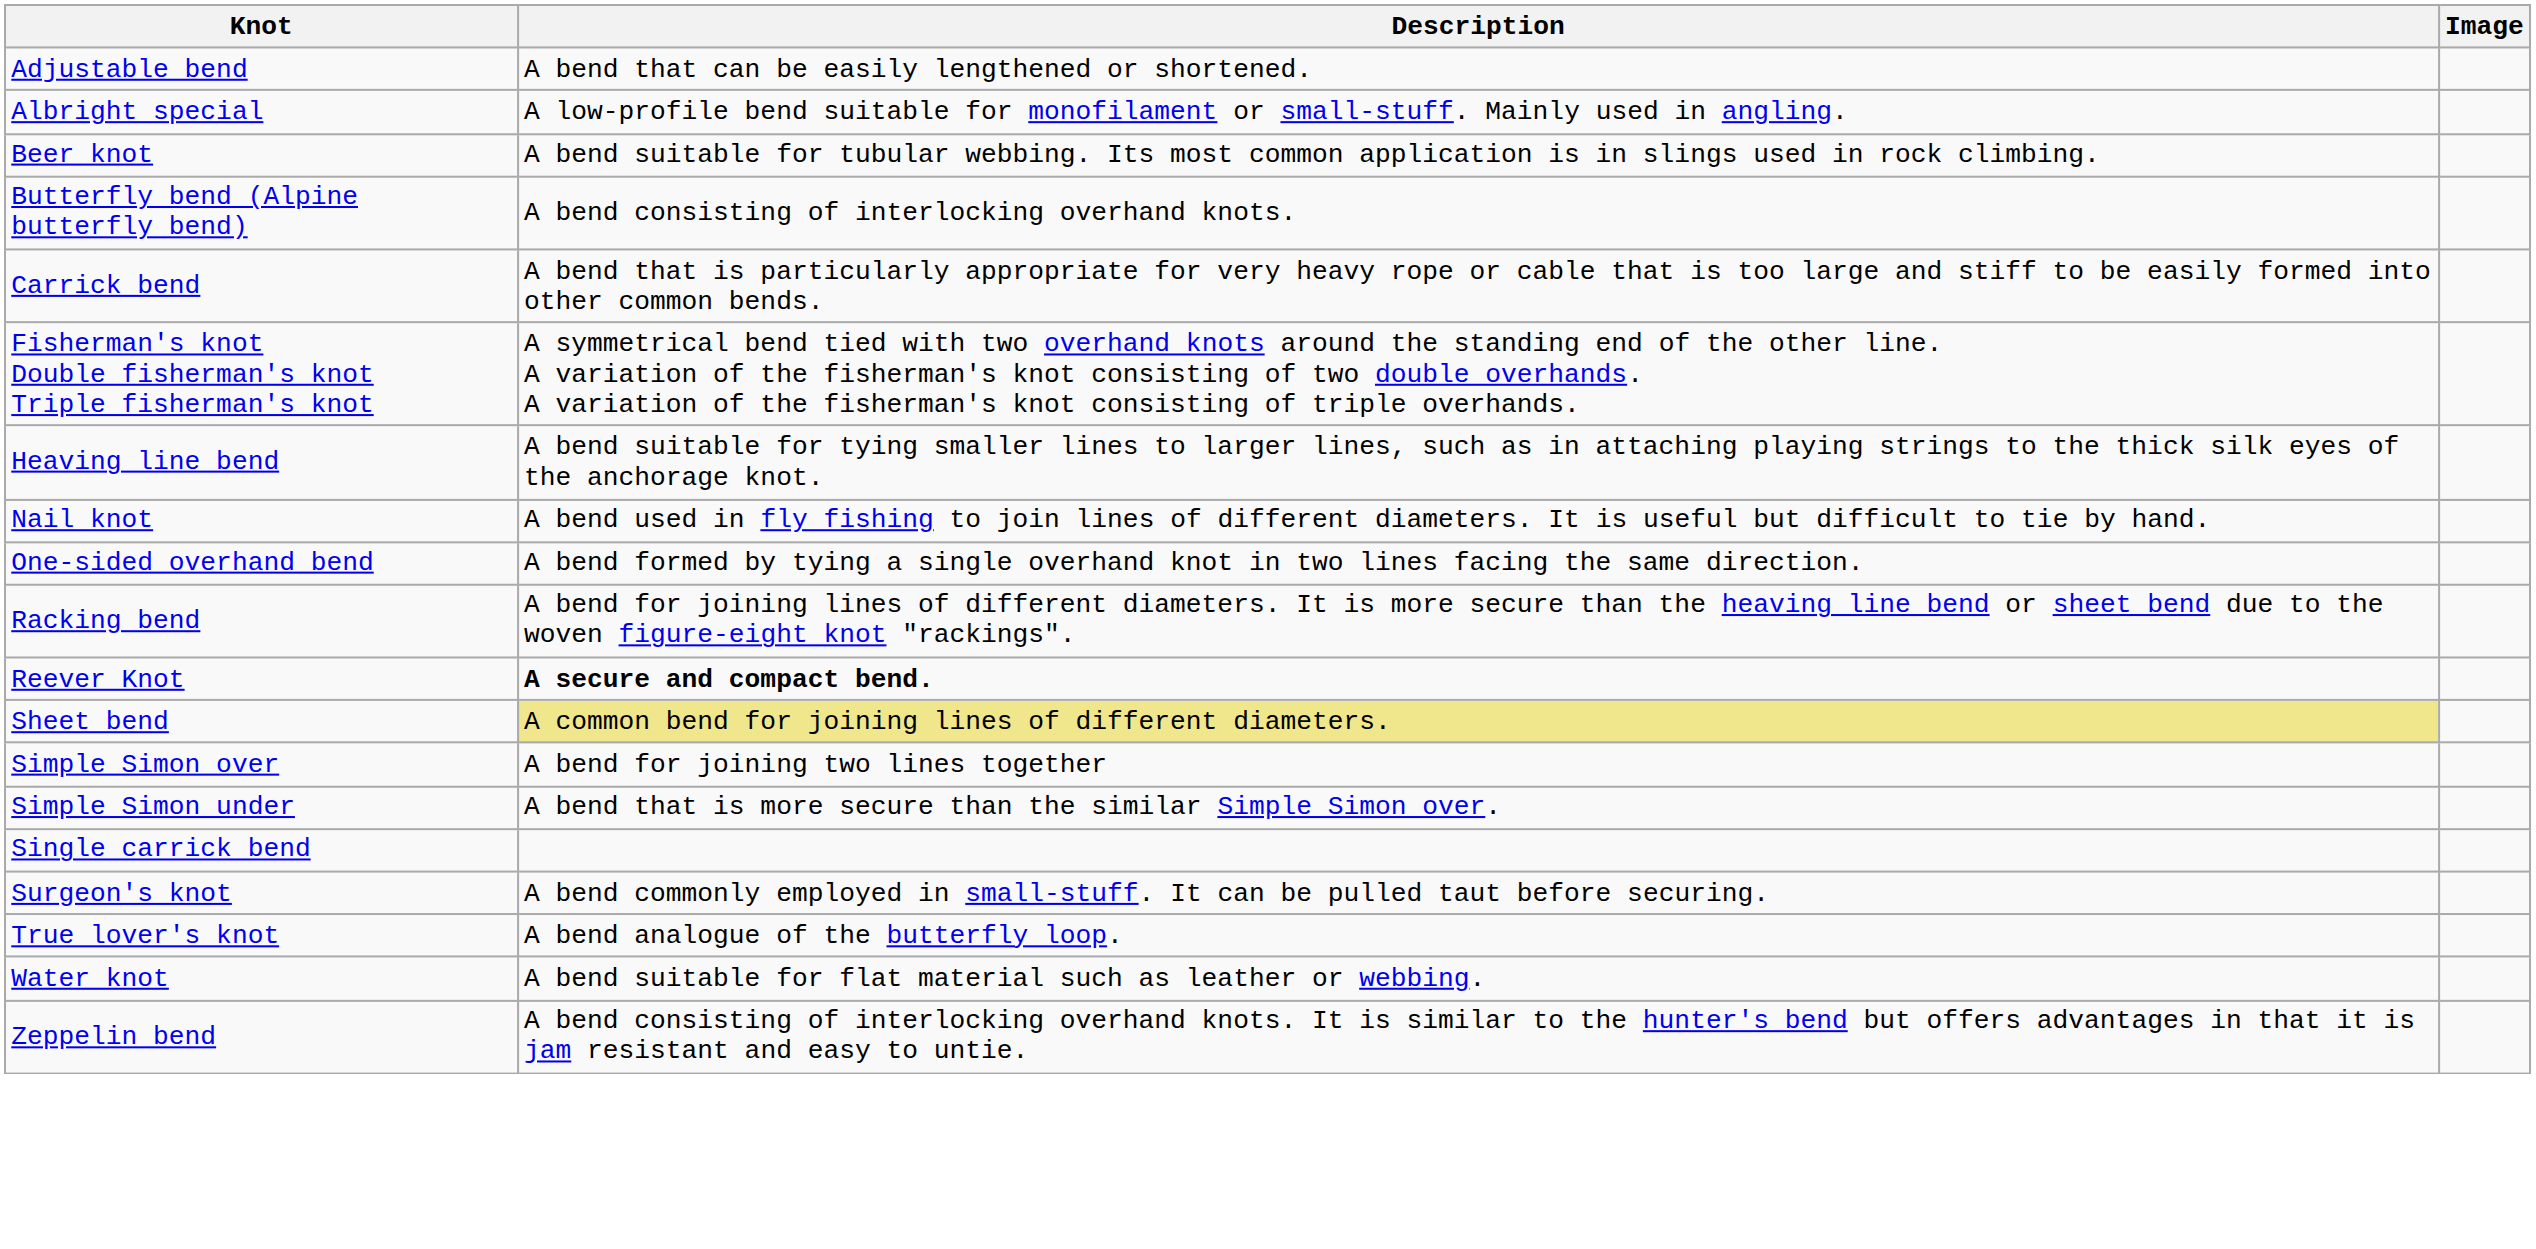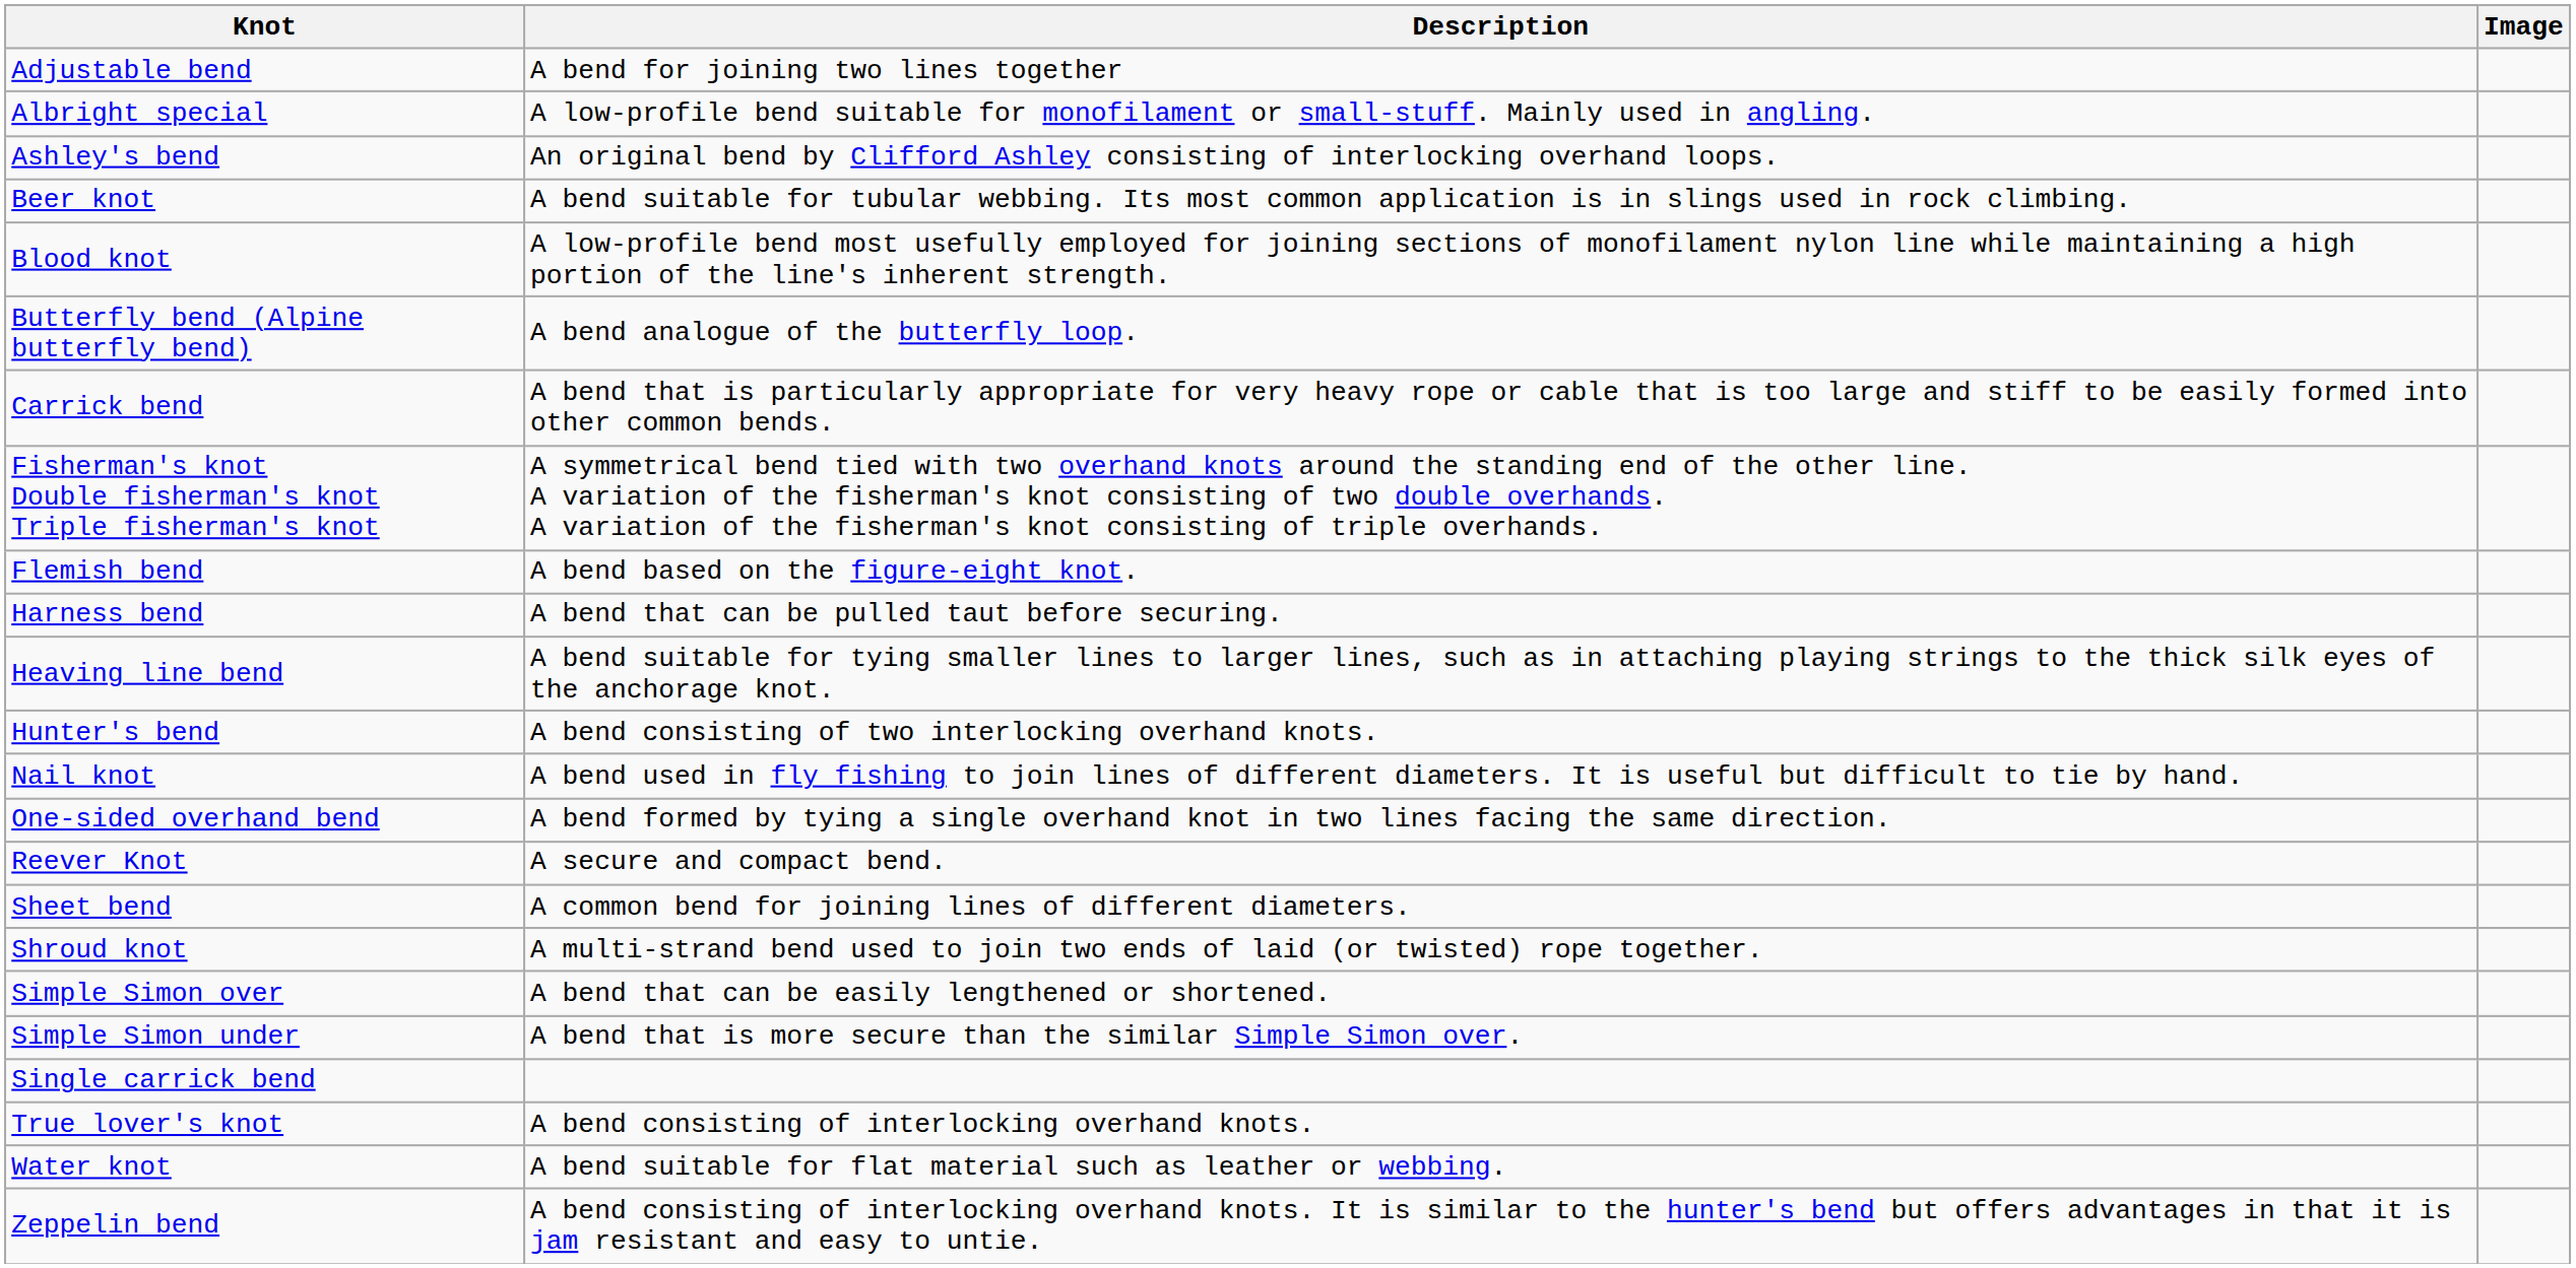Adjustable bend | Description: A bend that can be easily lengthened or shortened. -> A bend for joining two lines together
+ row: Ashley's bend | An original bend by Clifford Ashley consisting of interlocking overhand loops.
+ row: Blood knot | A low-profile bend most usefully employed for joining sections of monofilament nylon line while maintaining a high portion of the line's inherent strength.
Butterfly bend (Alpine butterfly bend) | Description: A bend consisting of interlocking overhand knots. -> A bend analogue of the butterfly loop.
+ row: Flemish bend | A bend based on the figure-eight knot.
+ row: Harness bend | A bend that can be pulled taut before securing.
+ row: Hunter's bend | A bend consisting of two interlocking overhand knots.
- row: Racking bend | A bend for joining lines of different diameters. It is more secure than the heaving line bend or sheet bend due to the woven figure-eight knot "rackings".
Reever Knot | Description: bold -> normal
Sheet bend | Description: khaki background -> no background
+ row: Shroud knot | A multi-strand bend used to join two ends of laid (or twisted) rope together.
Simple Simon over | Description: A bend for joining two lines together -> A bend that can be easily lengthened or shortened.
- row: Surgeon's knot | A bend commonly employed in small-stuff. It can be pulled taut before securing.
True lover's knot | Description: A bend analogue of the butterfly loop. -> A bend consisting of interlocking overhand knots.
